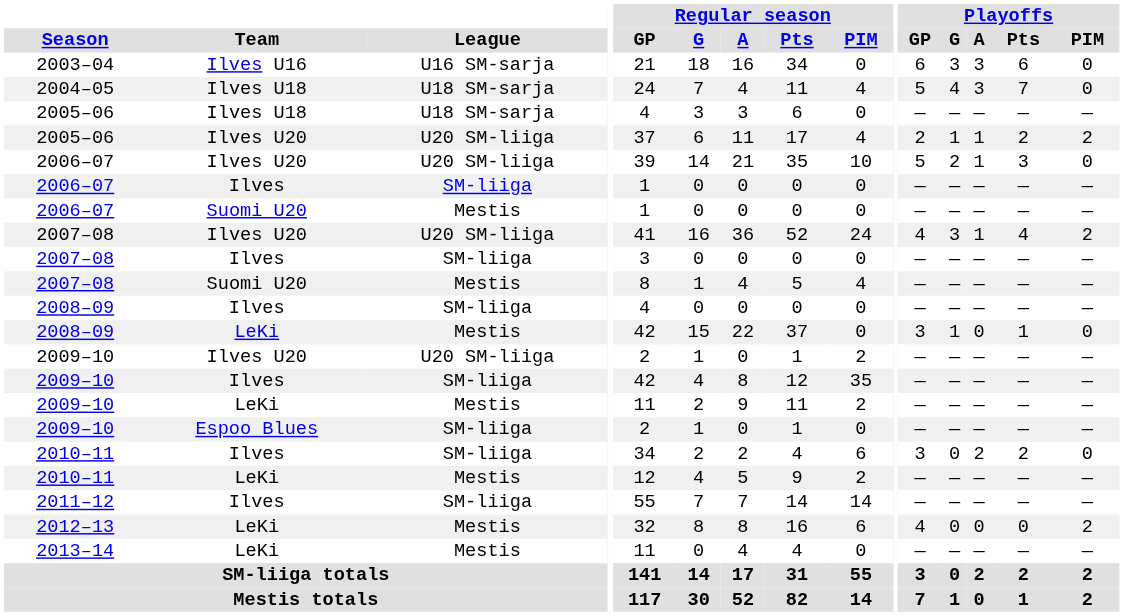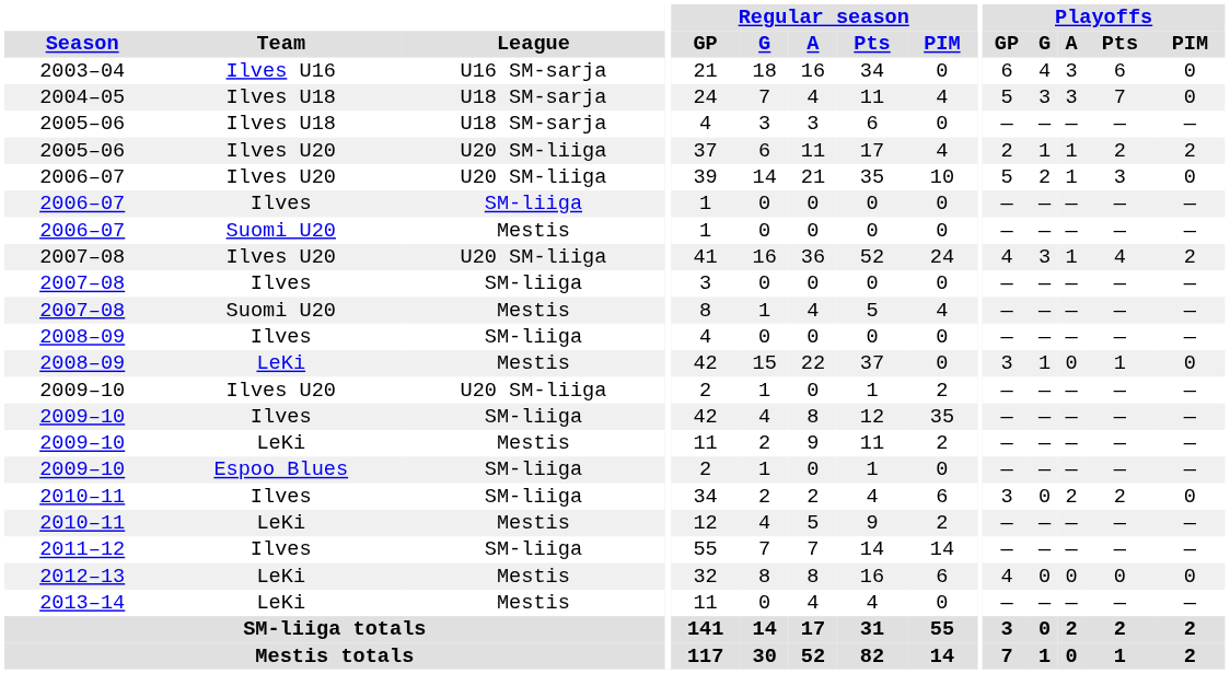2003–04 | Playoffs / G: 3 -> 4
2004–05 | Playoffs / G: 4 -> 3
2012–13 | Playoffs / PIM: 2 -> 0
